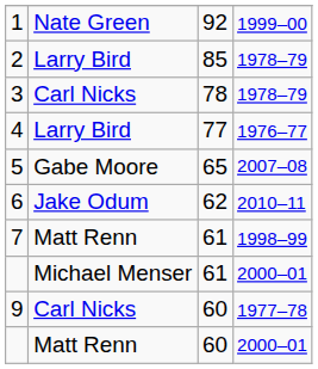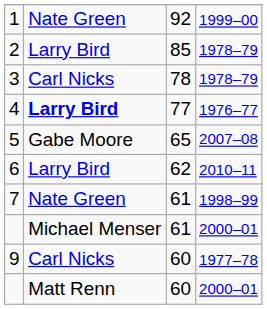4 | column 2: normal -> bold
6 | column 2: Jake Odum -> Larry Bird
7 | column 2: Matt Renn -> Nate Green
